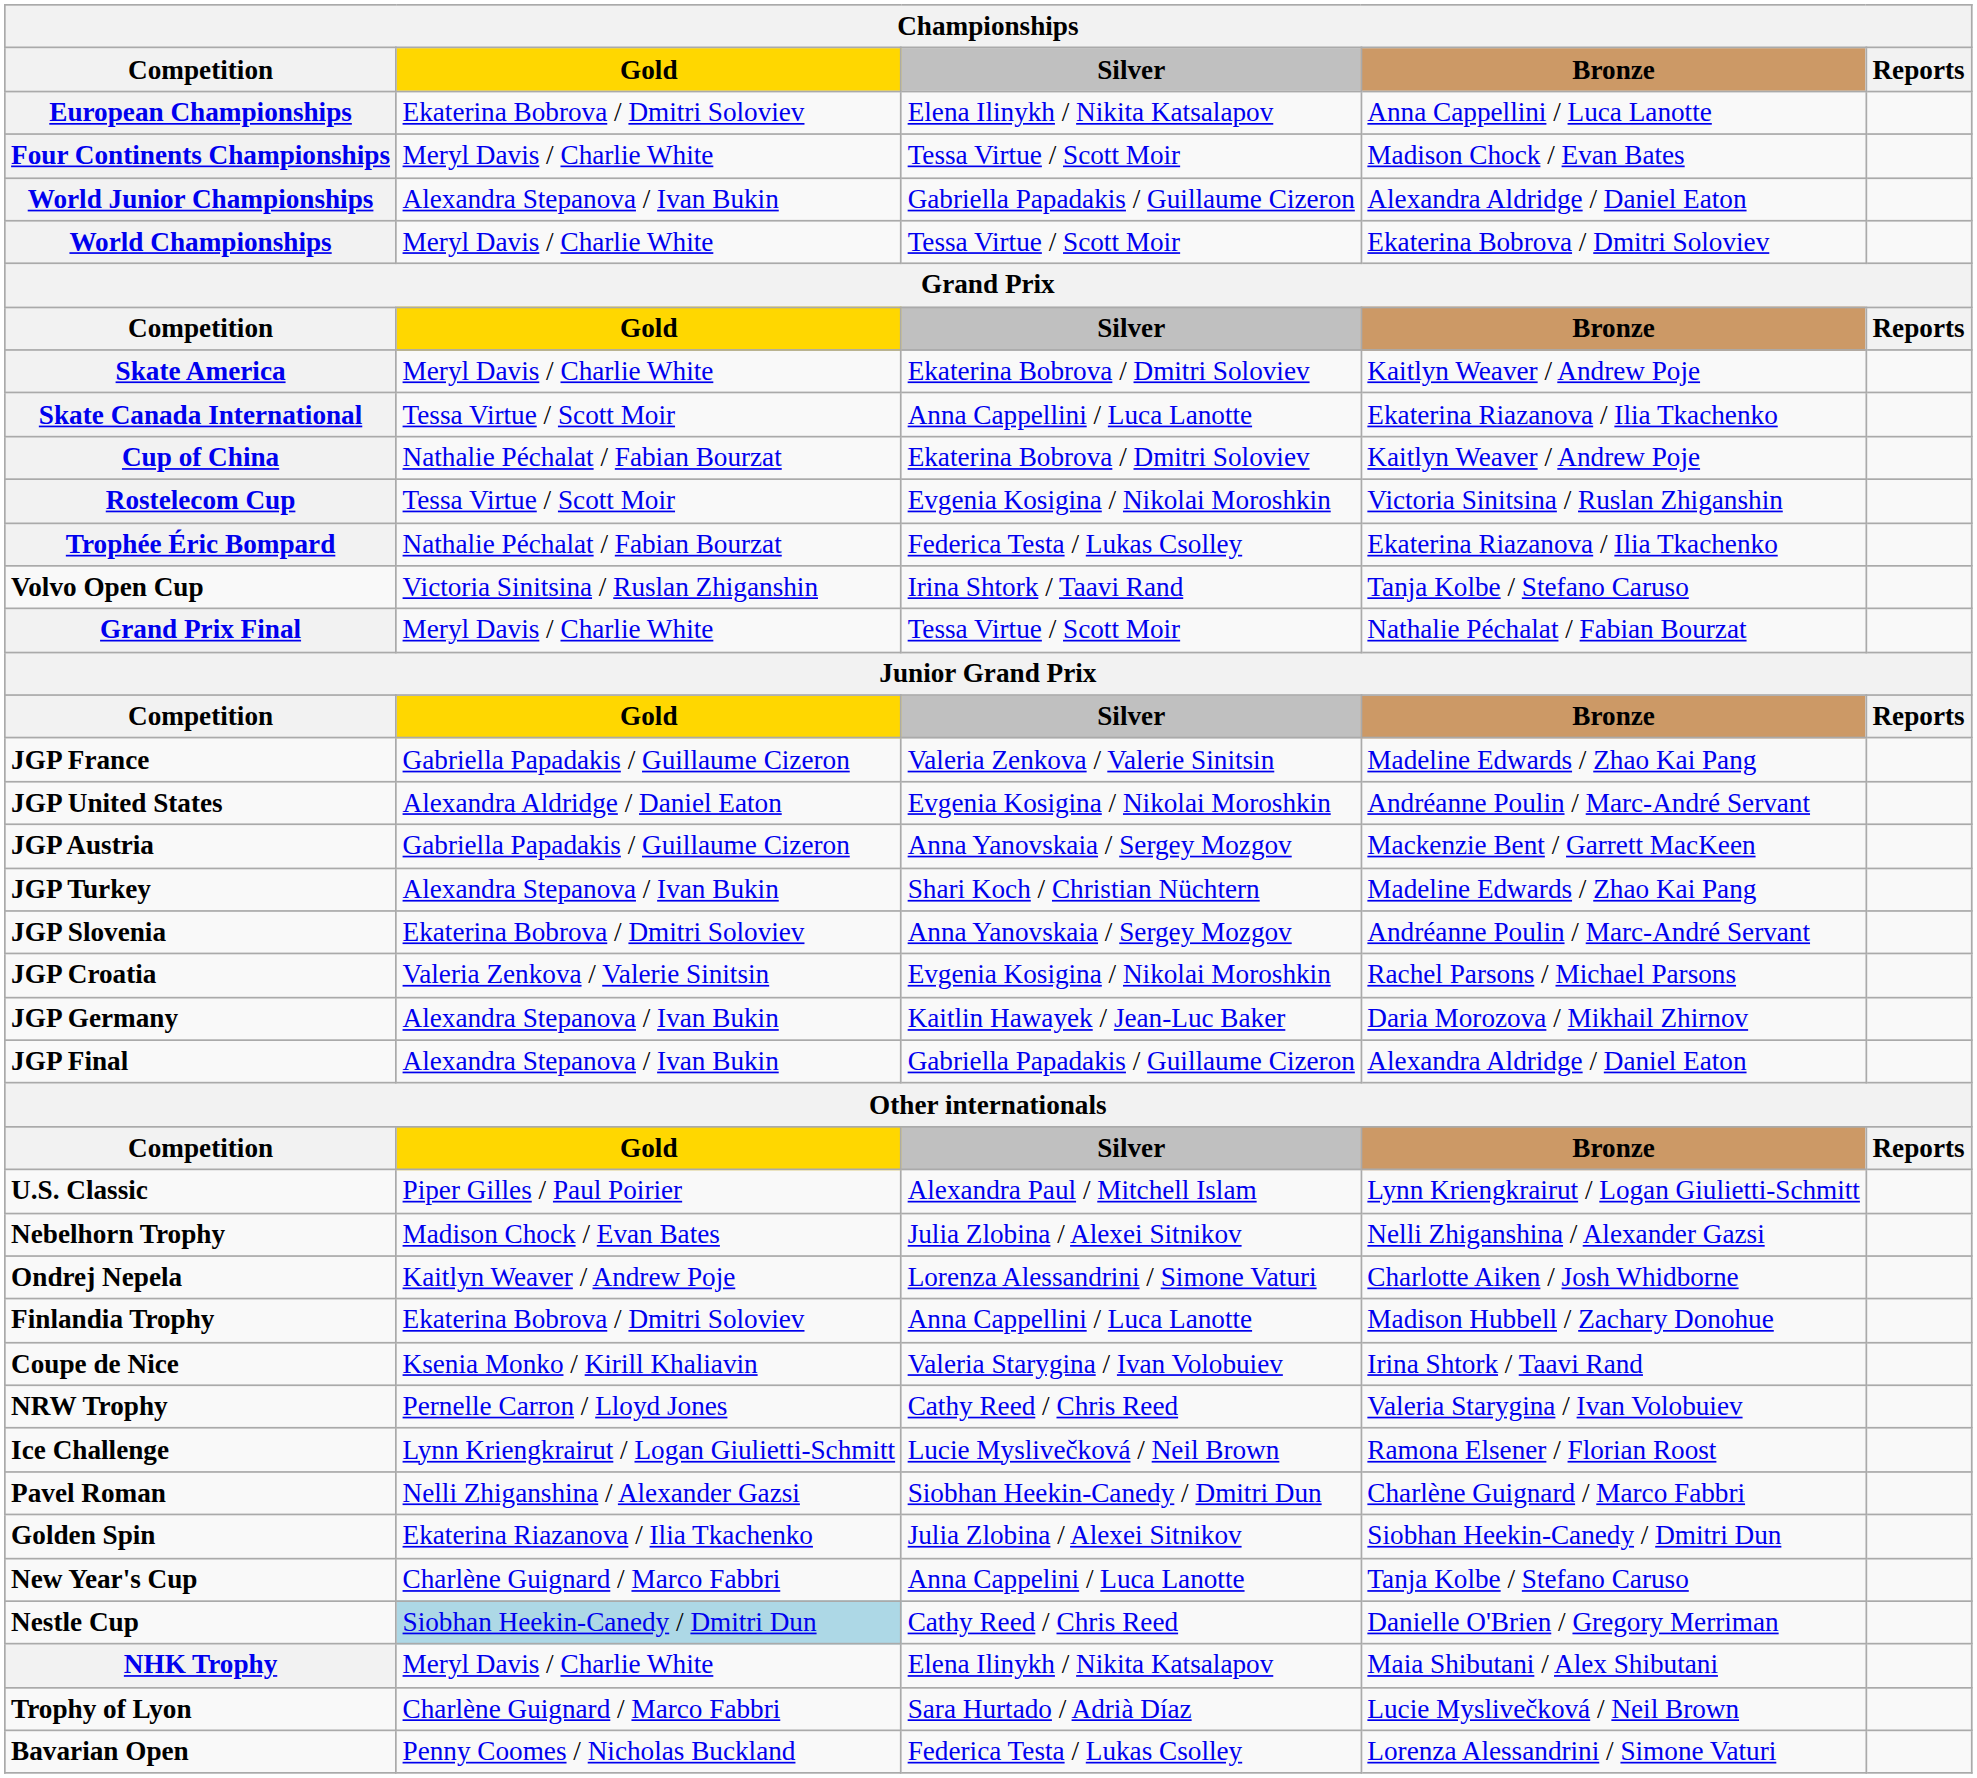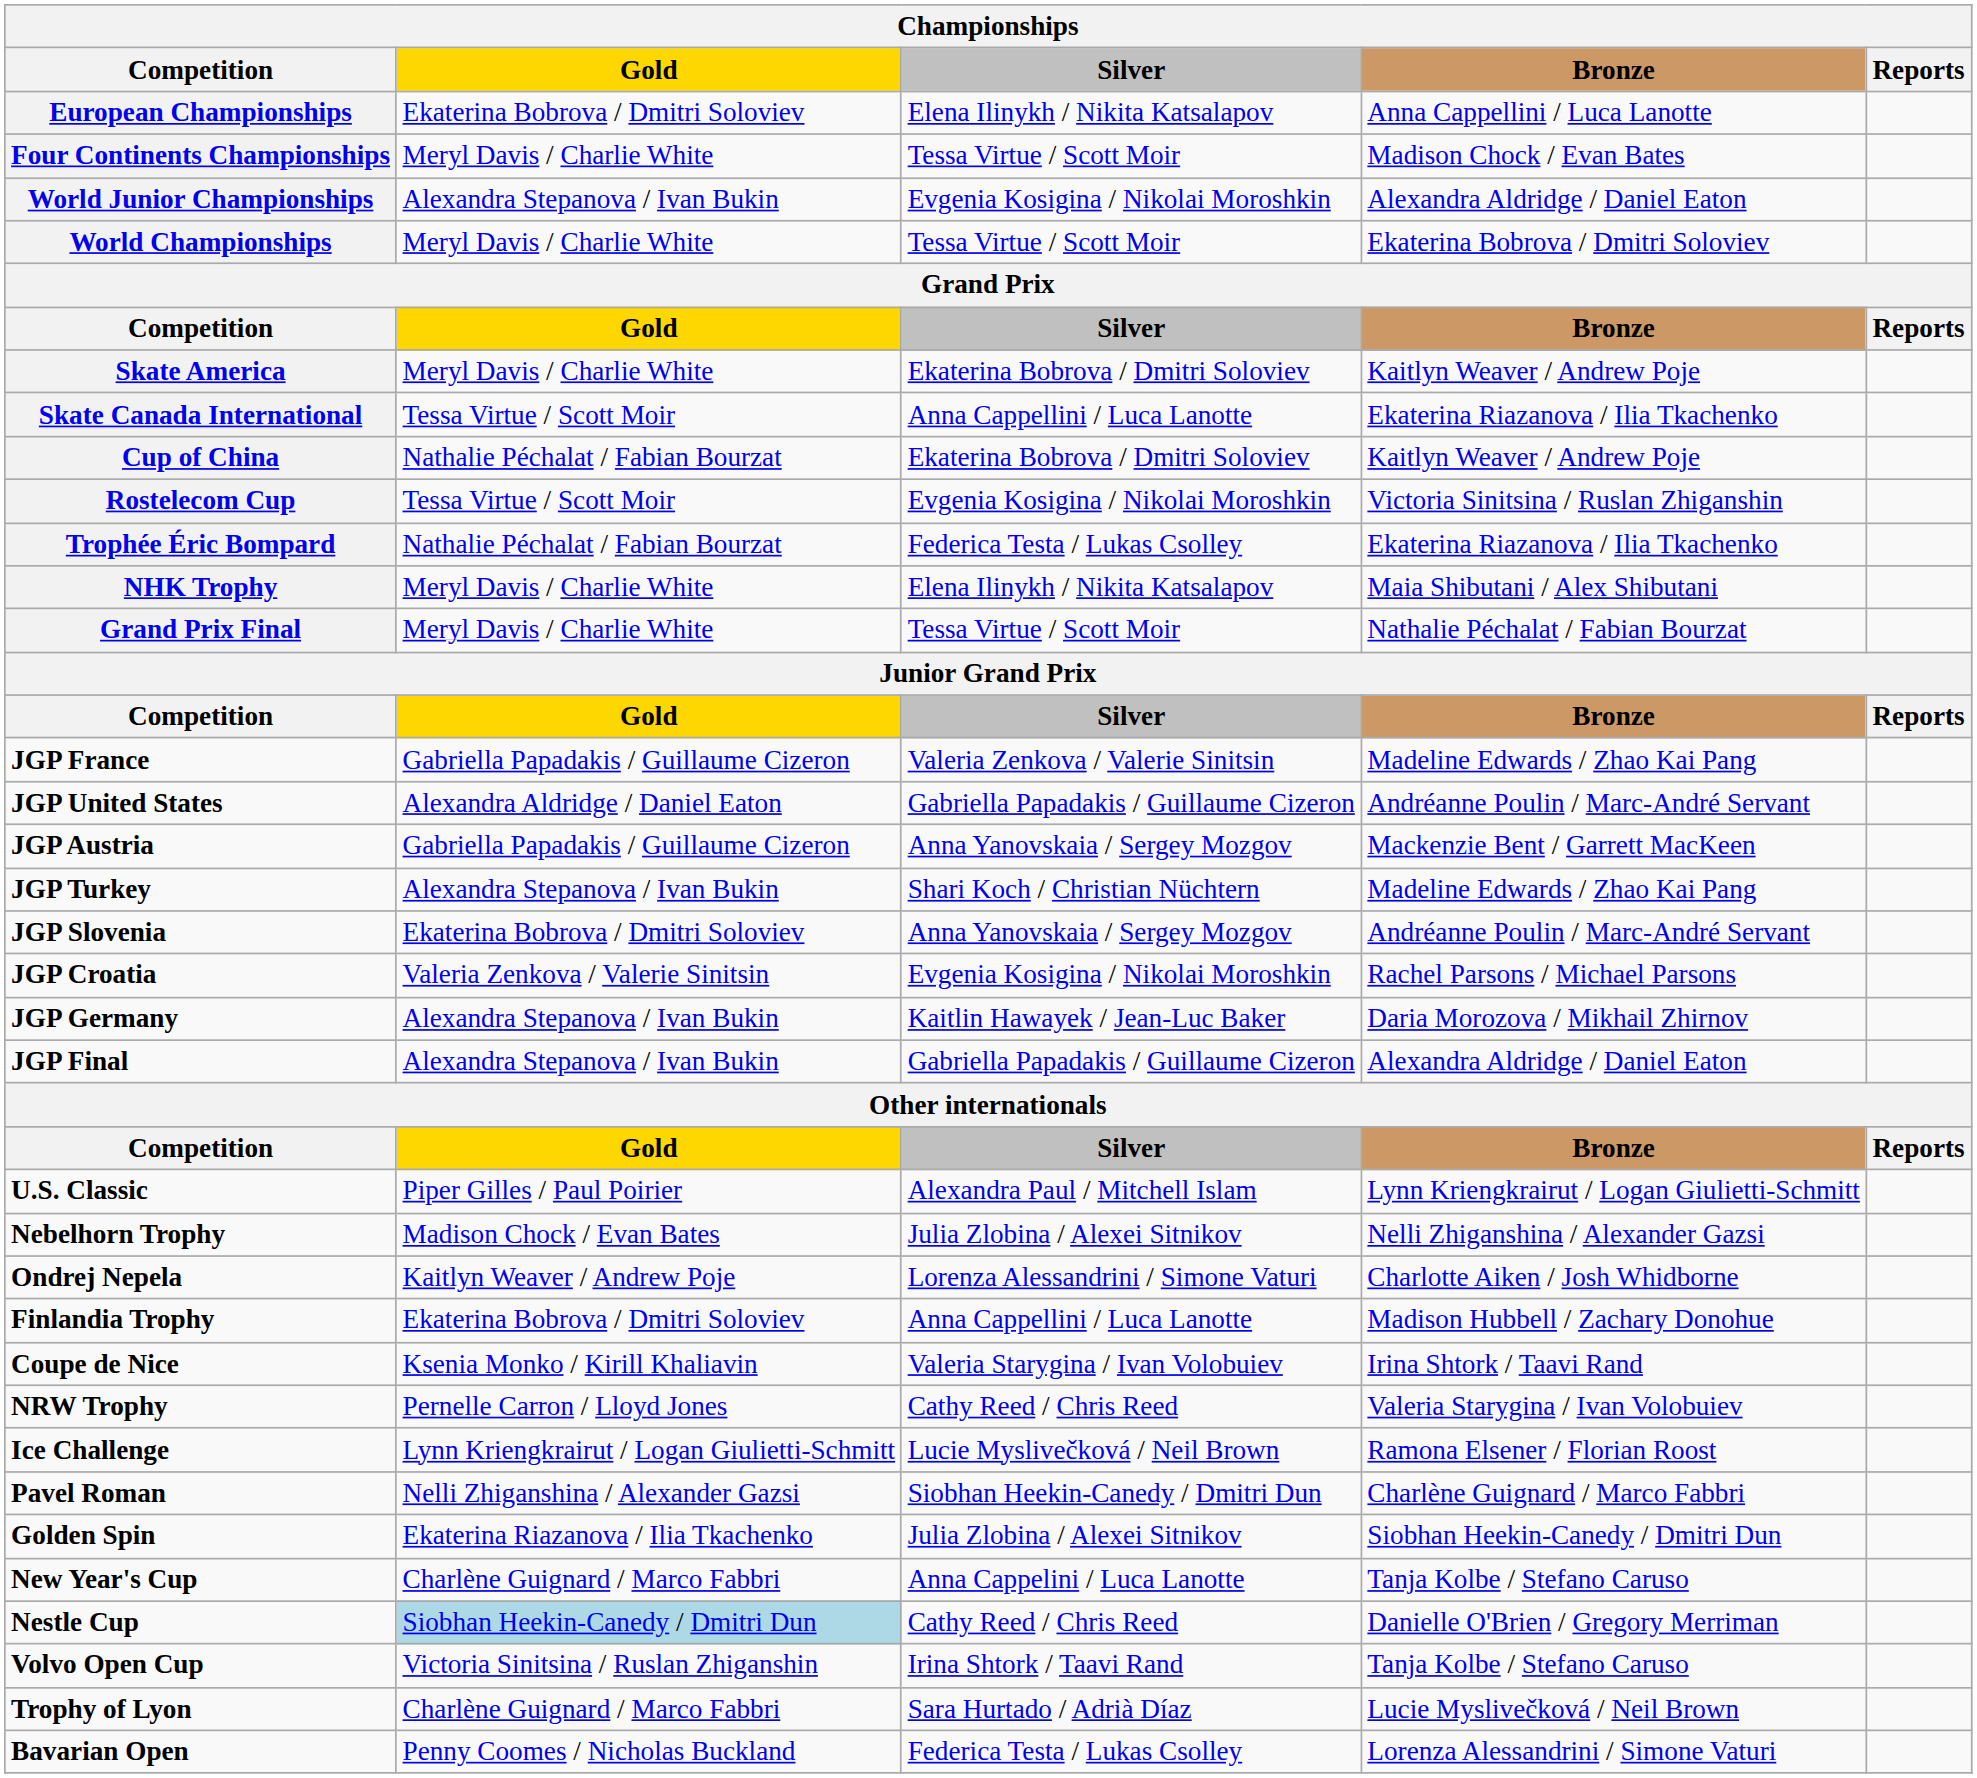World Junior Championships | Silver: Gabriella Papadakis / Guillaume Cizeron -> Evgenia Kosigina / Nikolai Moroshkin
rows swapped: NHK Trophy <-> Volvo Open Cup
JGP United States | Silver: Evgenia Kosigina / Nikolai Moroshkin -> Gabriella Papadakis / Guillaume Cizeron
